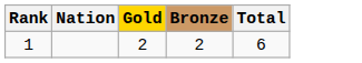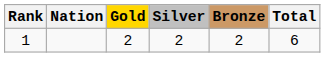+ column: Silver | 2
